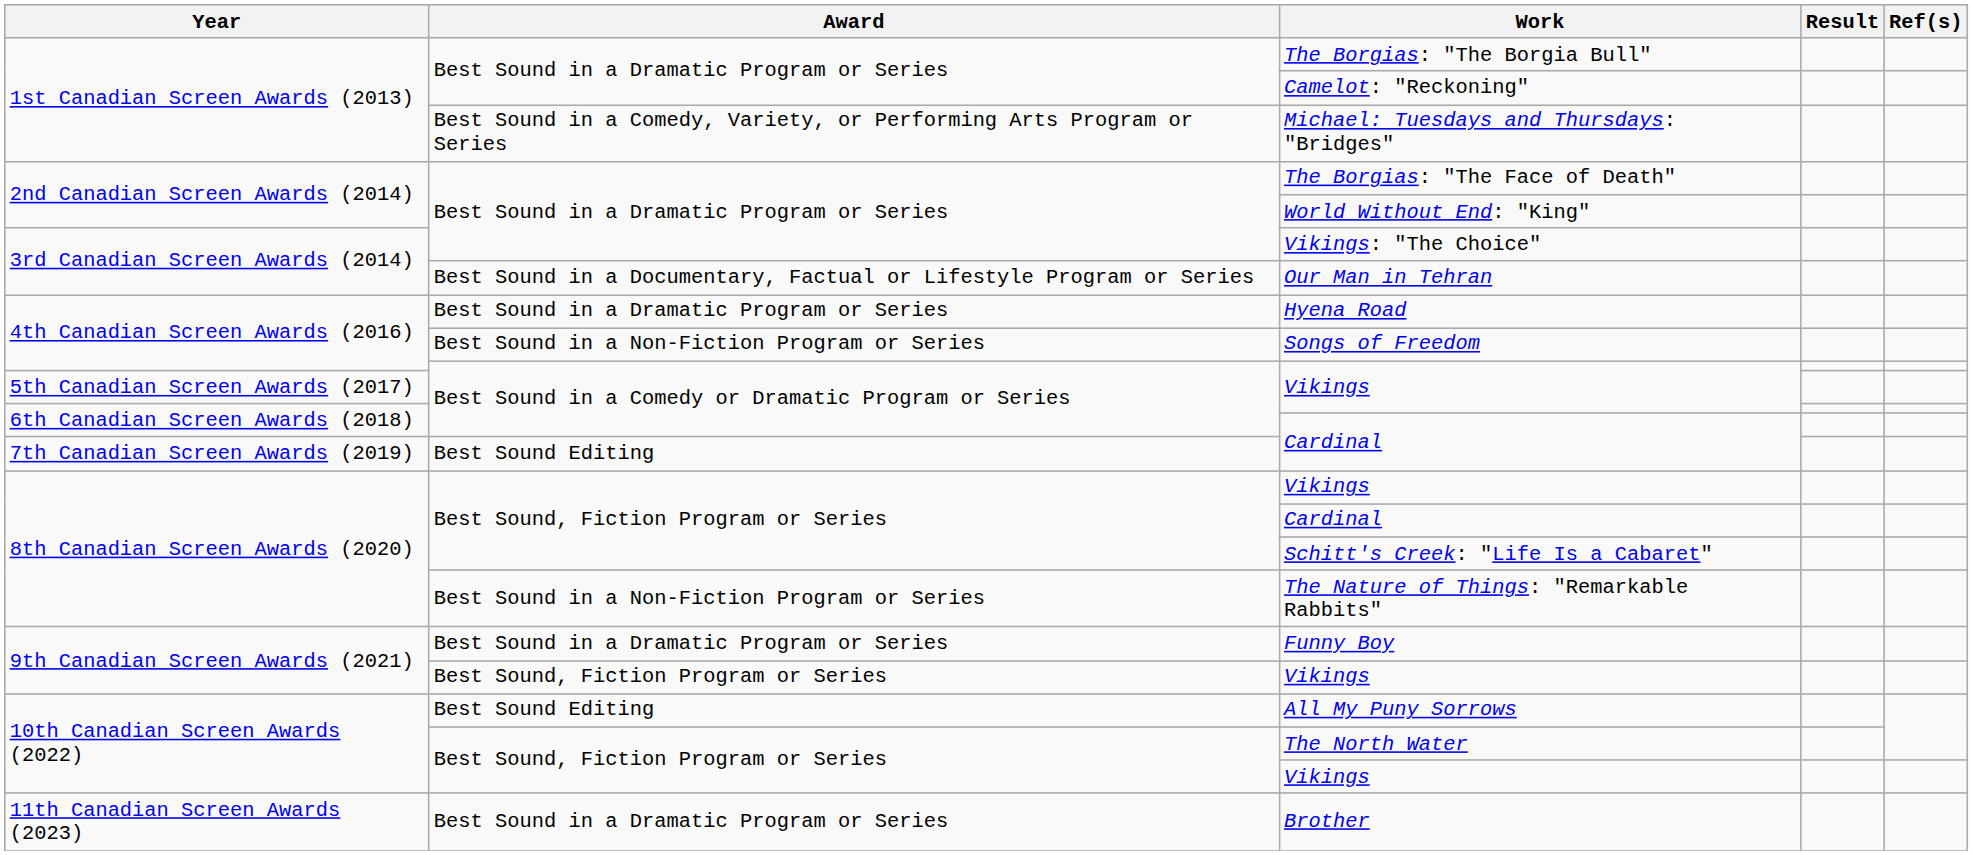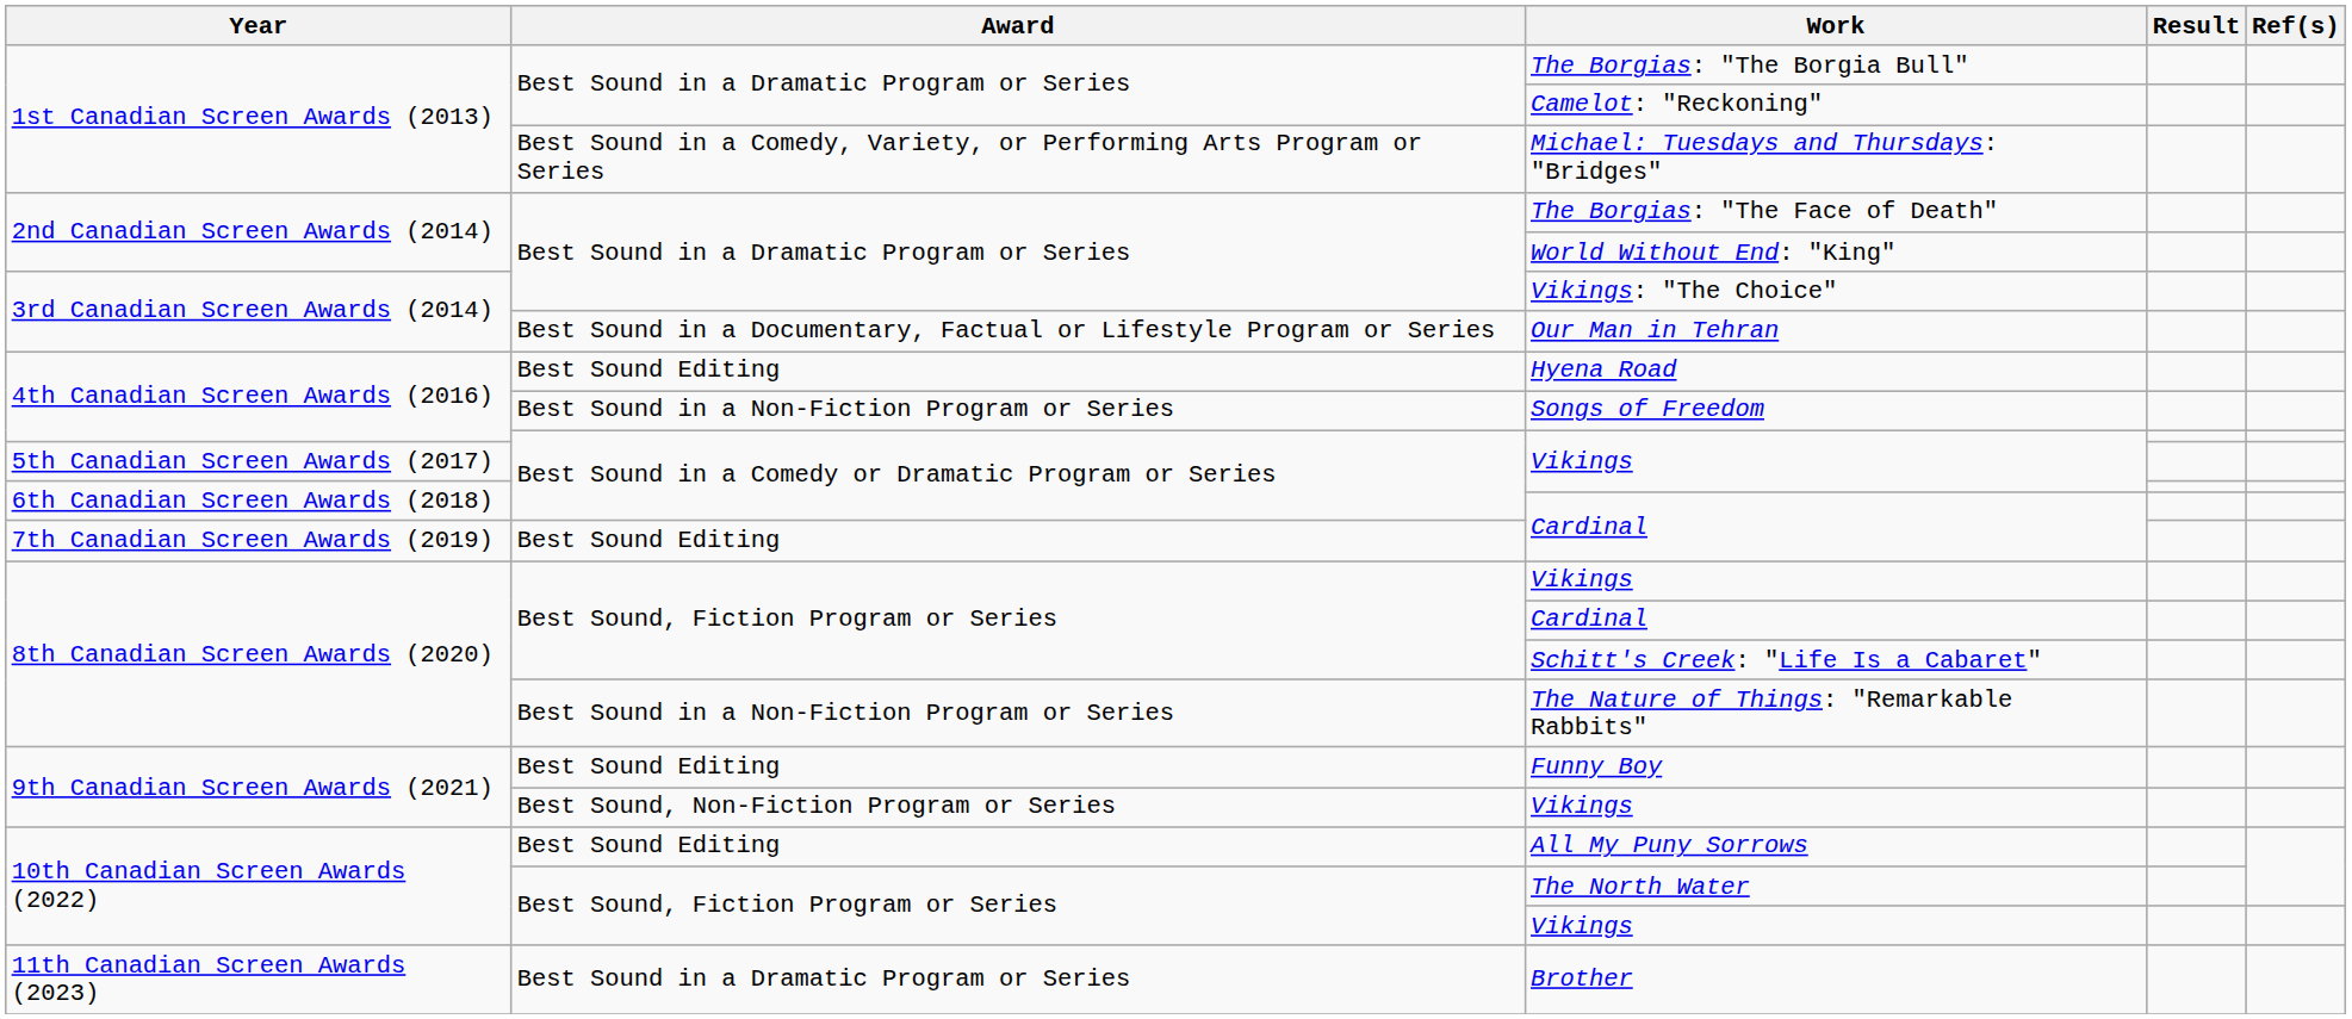Hyena Road | Award: Best Sound in a Dramatic Program or Series -> Best Sound Editing
Funny Boy | Award: Best Sound in a Dramatic Program or Series -> Best Sound Editing
9th Canadian Screen Awards (2021) / Vikings | Award: Best Sound, Fiction Program or Series -> Best Sound, Non-Fiction Program or Series
